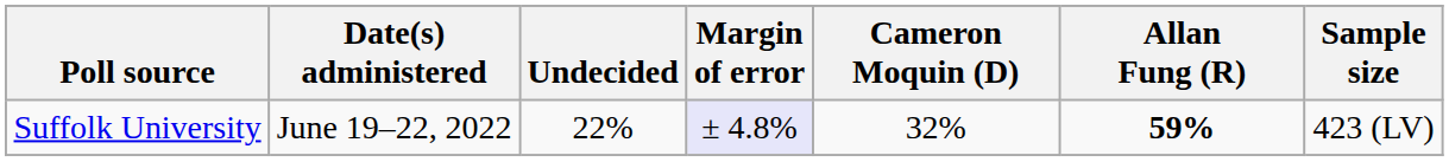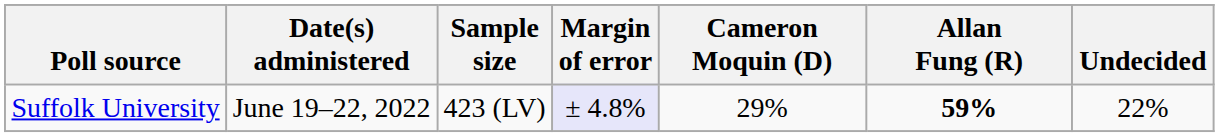columns swapped: Sample size <-> Undecided
Suffolk University | Cameron Moquin (D): 32% -> 29%
